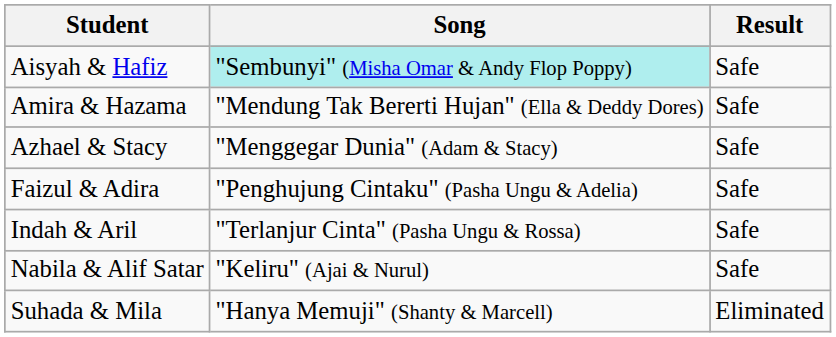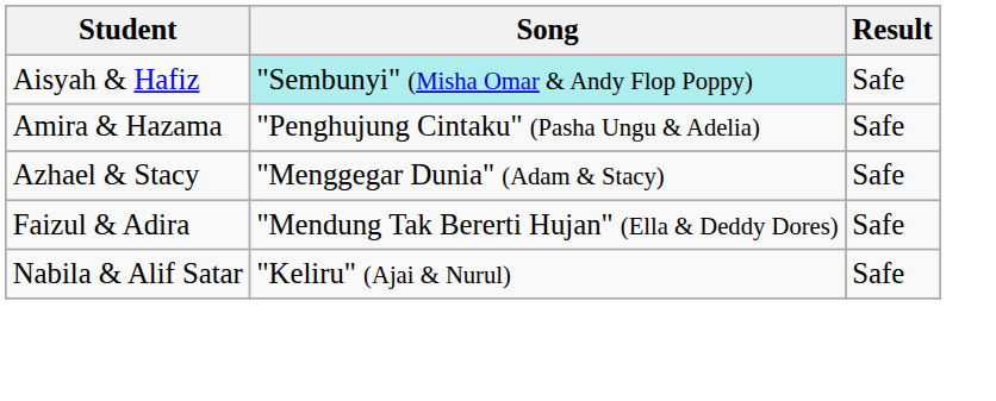Amira & Hazama | Song: "Mendung Tak Bererti Hujan" (Ella & Deddy Dores) -> "Penghujung Cintaku" (Pasha Ungu & Adelia)
Faizul & Adira | Song: "Penghujung Cintaku" (Pasha Ungu & Adelia) -> "Mendung Tak Bererti Hujan" (Ella & Deddy Dores)
- row: Indah & Aril | "Terlanjur Cinta" (Pasha Ungu & Rossa) | Safe
- row: Suhada & Mila | "Hanya Memuji" (Shanty & Marcell) | Eliminated
